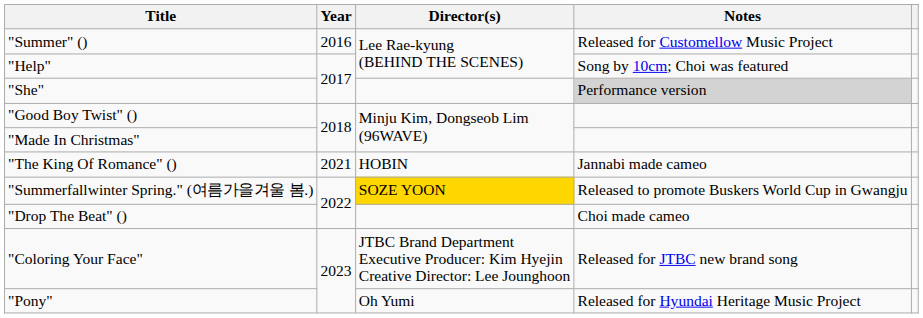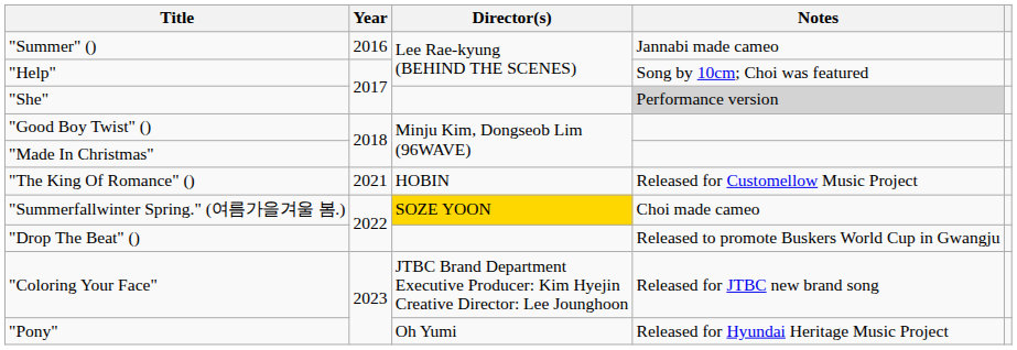"Summer" () | Notes: Released for Customellow Music Project -> Jannabi made cameo
"The King Of Romance" () | Notes: Jannabi made cameo -> Released for Customellow Music Project
"Summerfallwinter Spring." (여름가을겨울 봄.) | Notes: Released to promote Buskers World Cup in Gwangju -> Choi made cameo
"Drop The Beat" () | Notes: Choi made cameo -> Released to promote Buskers World Cup in Gwangju
